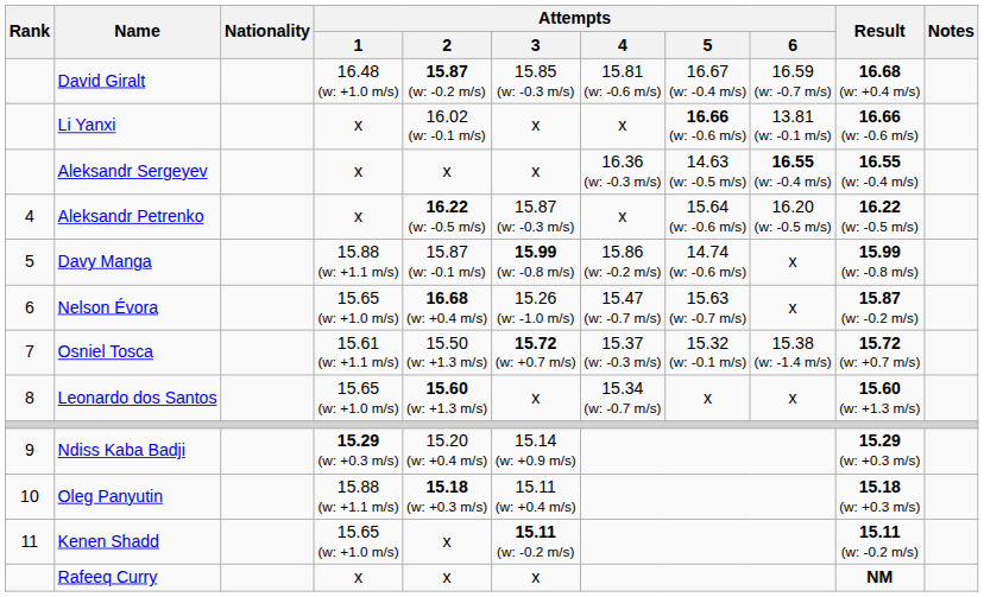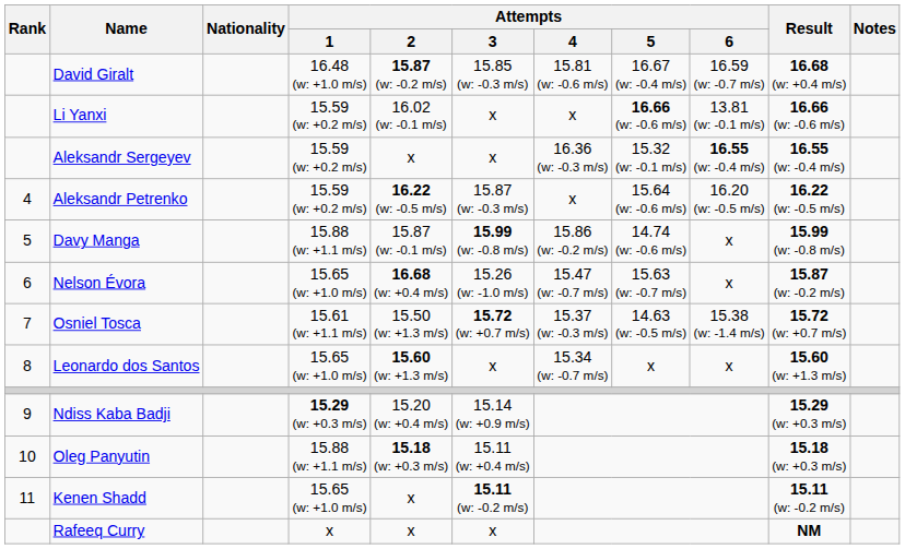Li Yanxi | Attempts / 1: x -> 15.59 (w: +0.2 m/s)
Aleksandr Sergeyev | Attempts / 1: x -> 15.59 (w: +0.2 m/s)
Aleksandr Sergeyev | Attempts / 5: 14.63 (w: -0.5 m/s) -> 15.32 (w: -0.1 m/s)
Aleksandr Petrenko | Attempts / 1: x -> 15.59 (w: +0.2 m/s)
Osniel Tosca | Attempts / 5: 15.32 (w: -0.1 m/s) -> 14.63 (w: -0.5 m/s)
